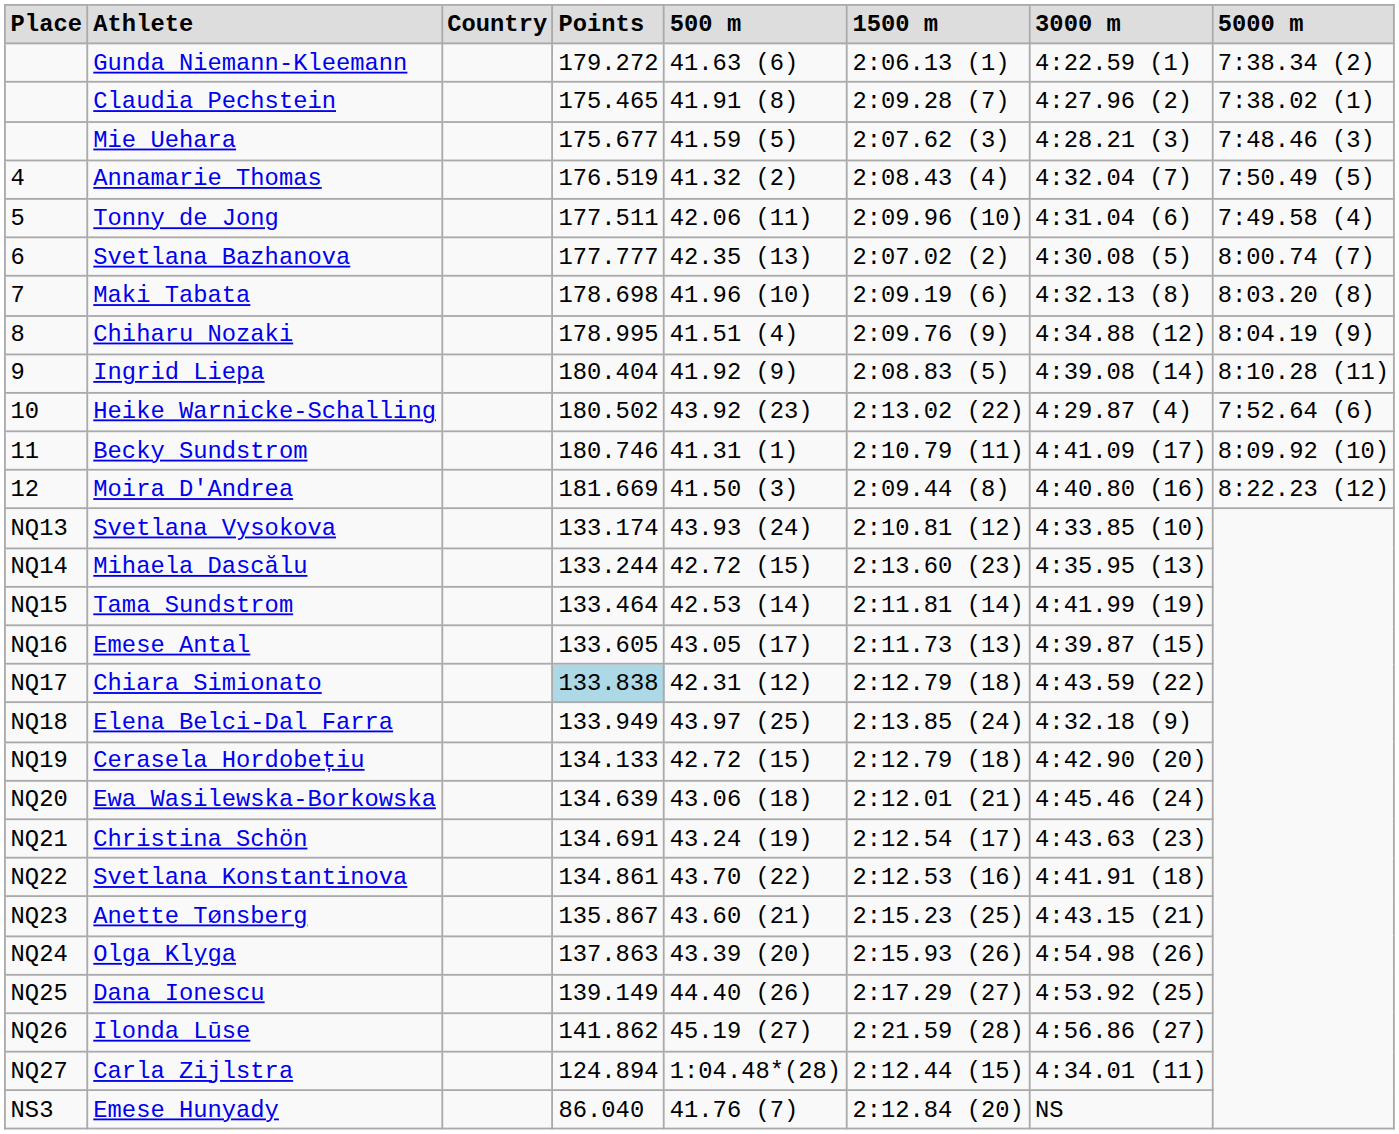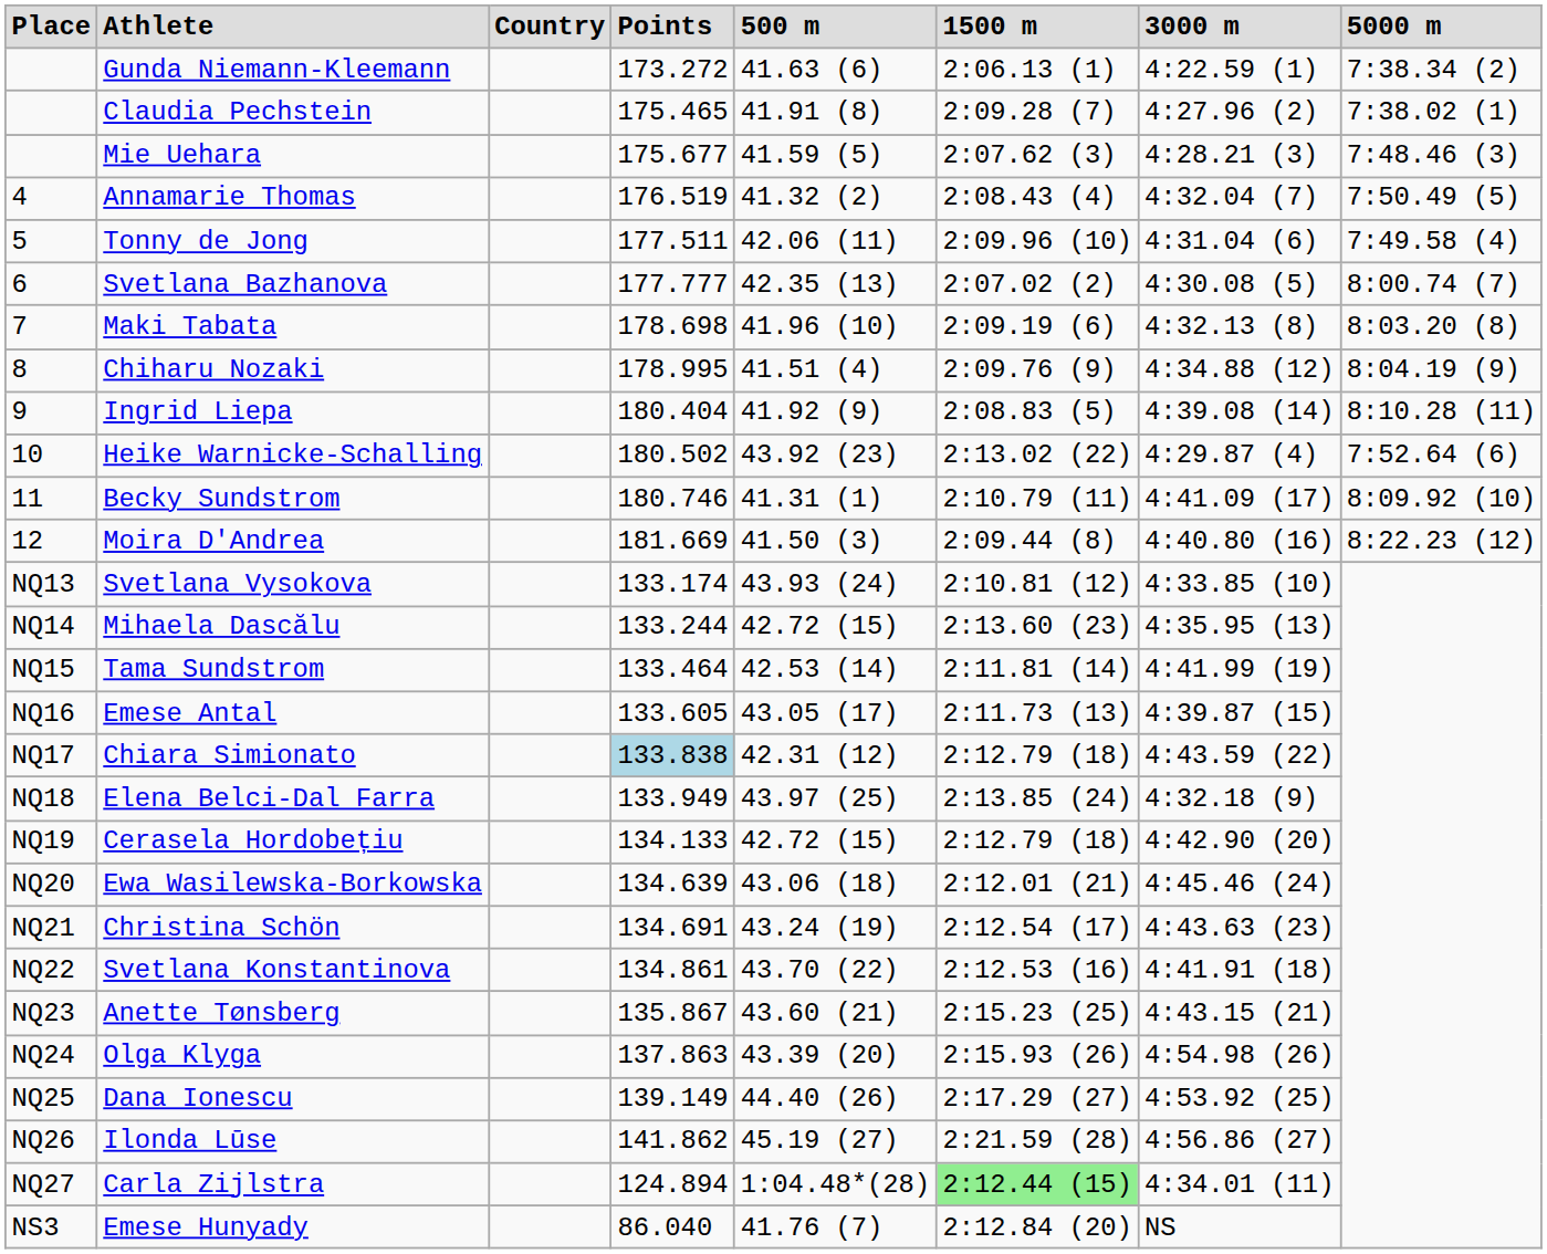Gunda Niemann-Kleemann | Points: 179.272 -> 173.272
Carla Zijlstra | 1500 m: no background -> lightgreen background
